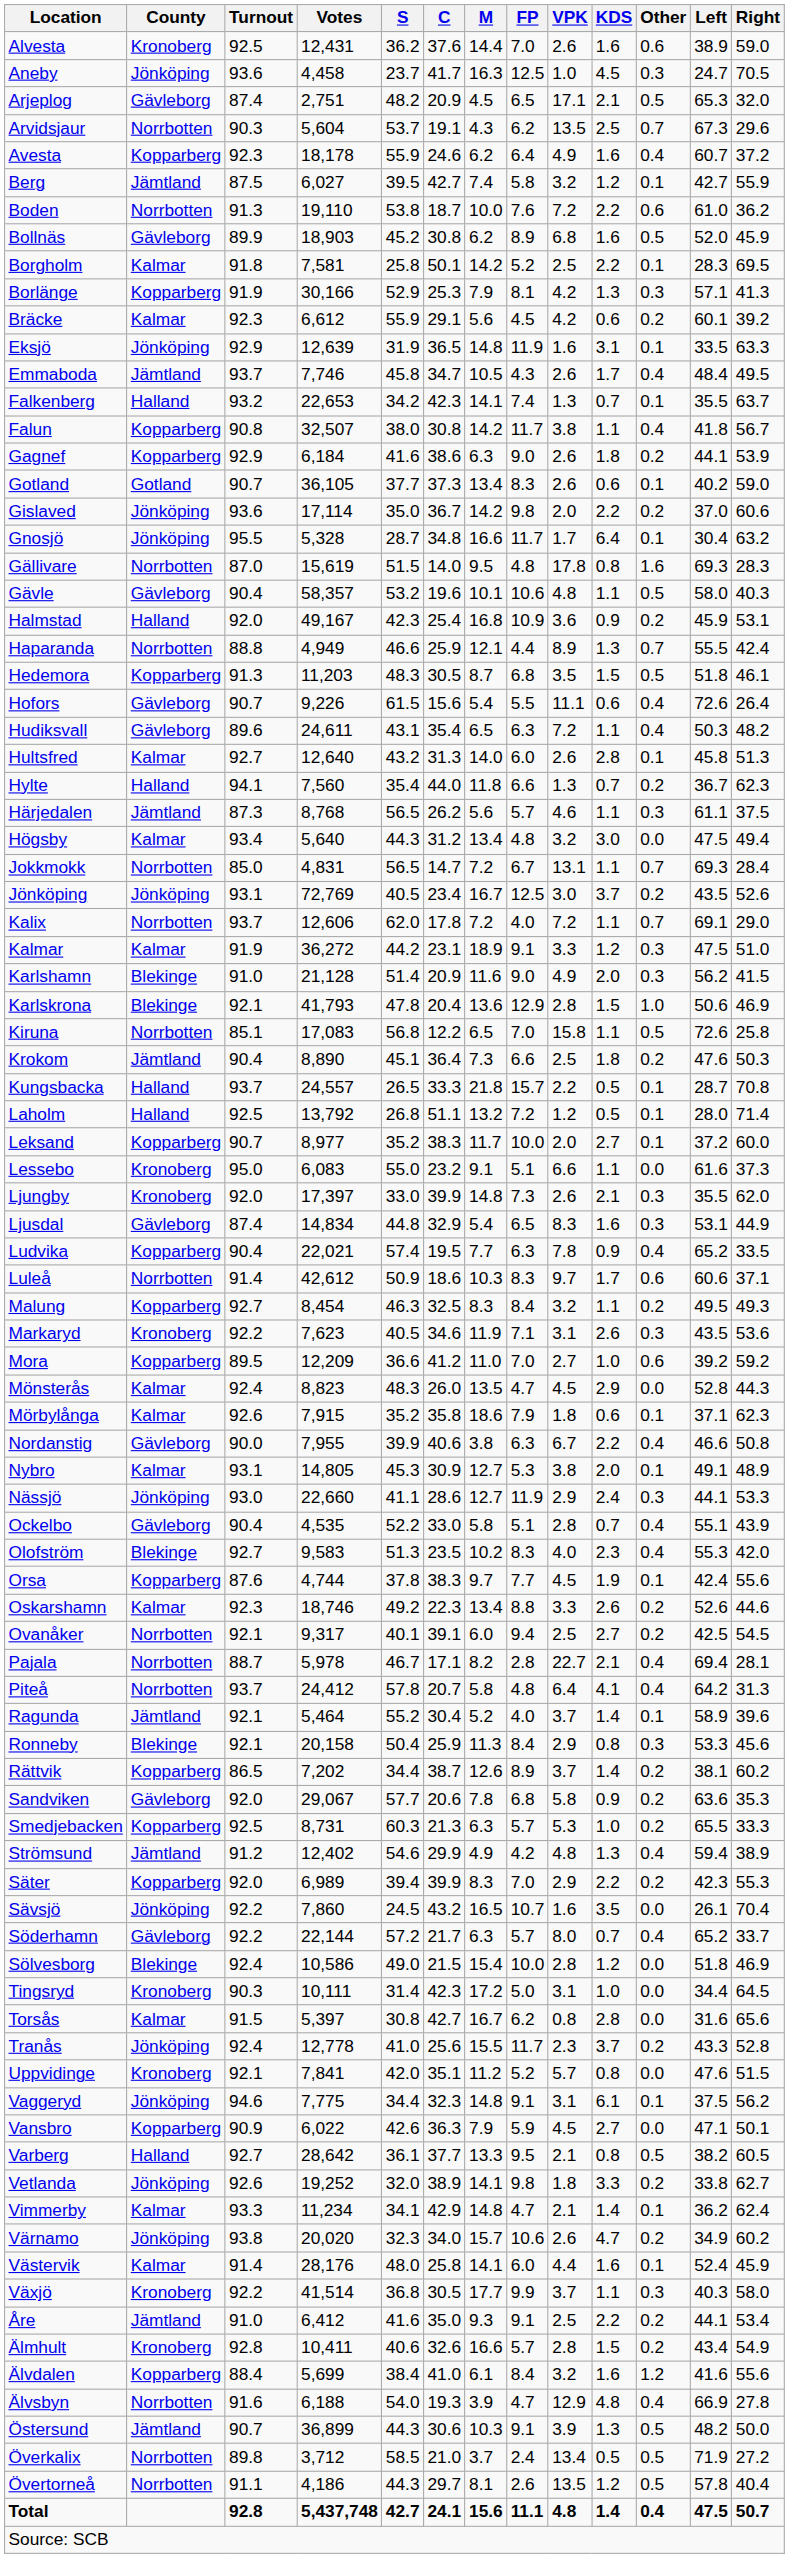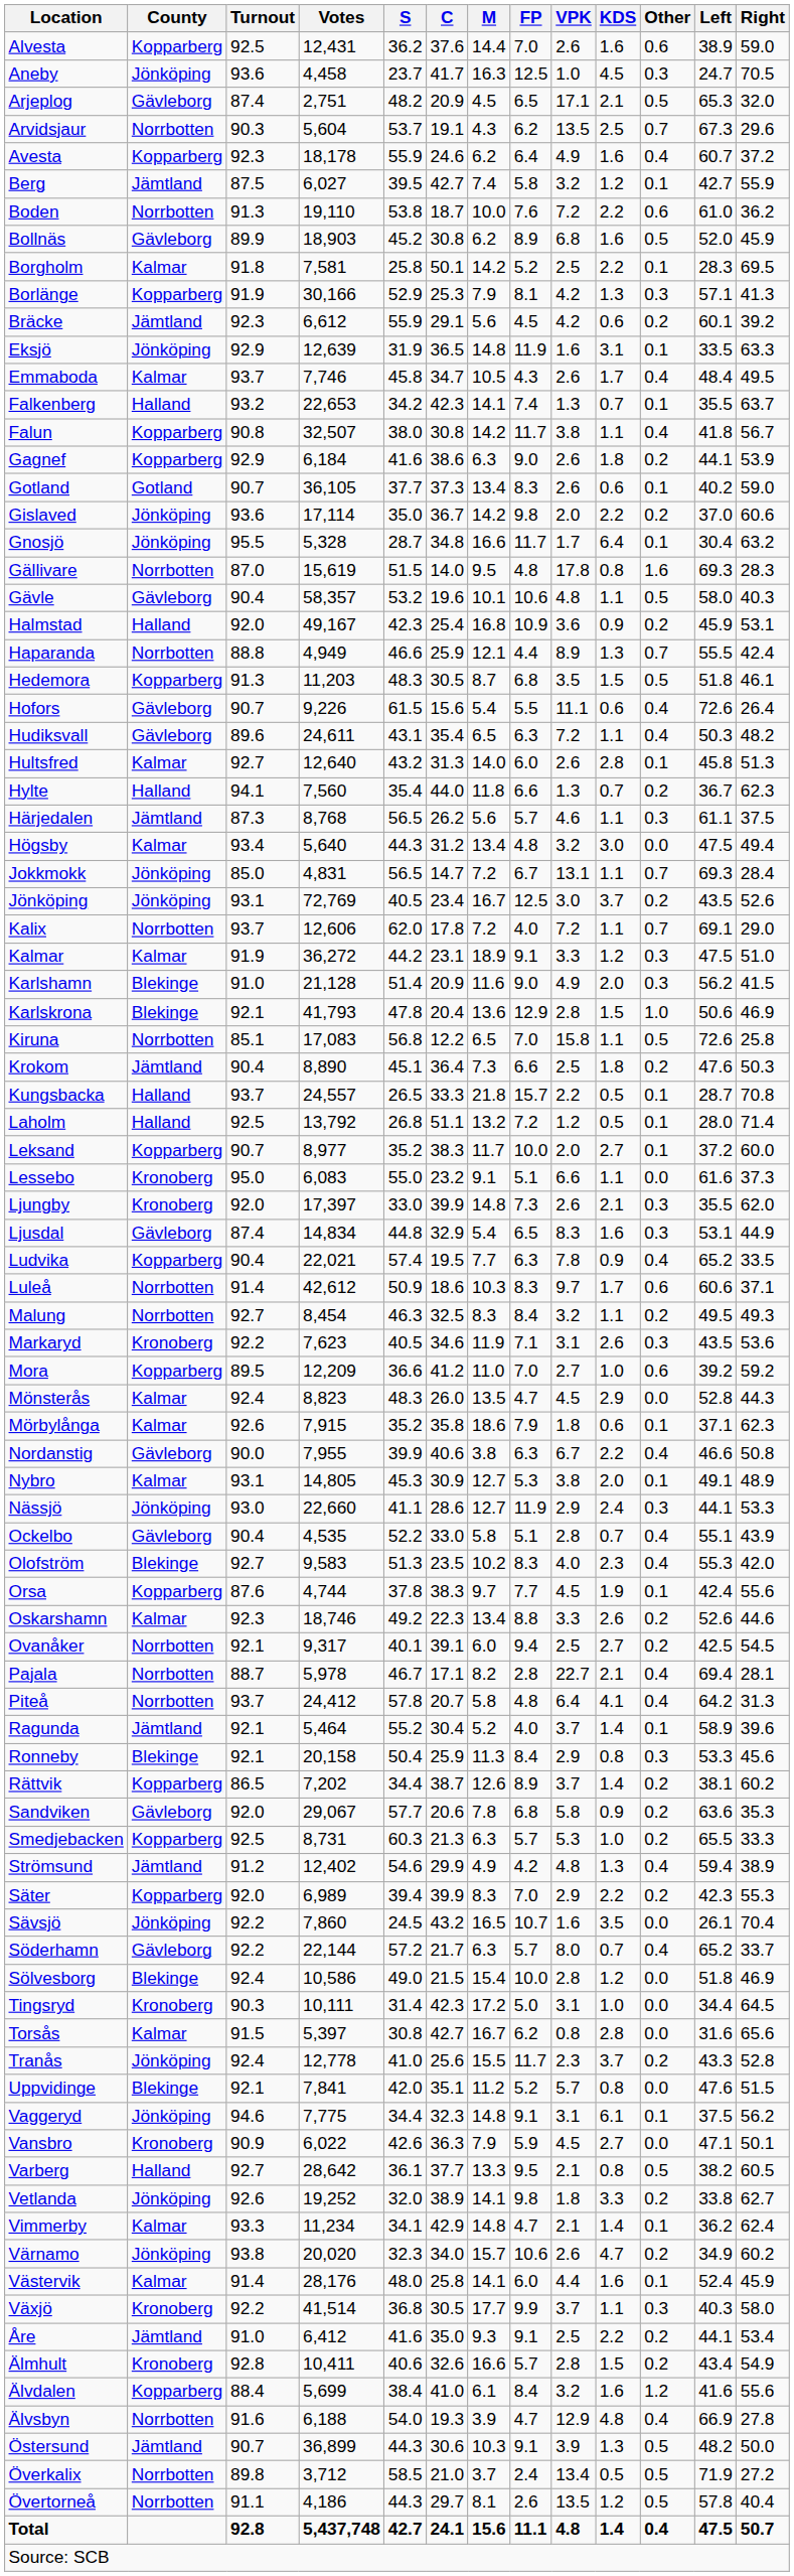Alvesta | County: Kronoberg -> Kopparberg
Bräcke | County: Kalmar -> Jämtland
Emmaboda | County: Jämtland -> Kalmar
Jokkmokk | County: Norrbotten -> Jönköping
Malung | County: Kopparberg -> Norrbotten
Uppvidinge | County: Kronoberg -> Blekinge
Vansbro | County: Kopparberg -> Kronoberg
